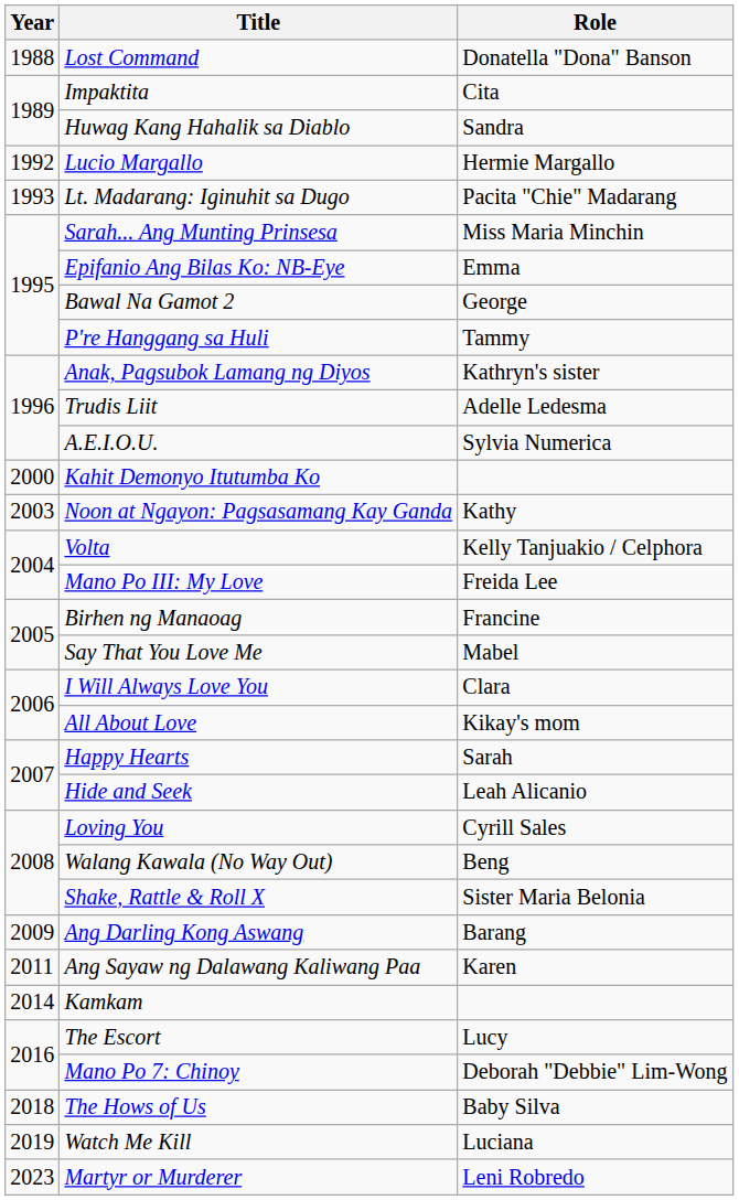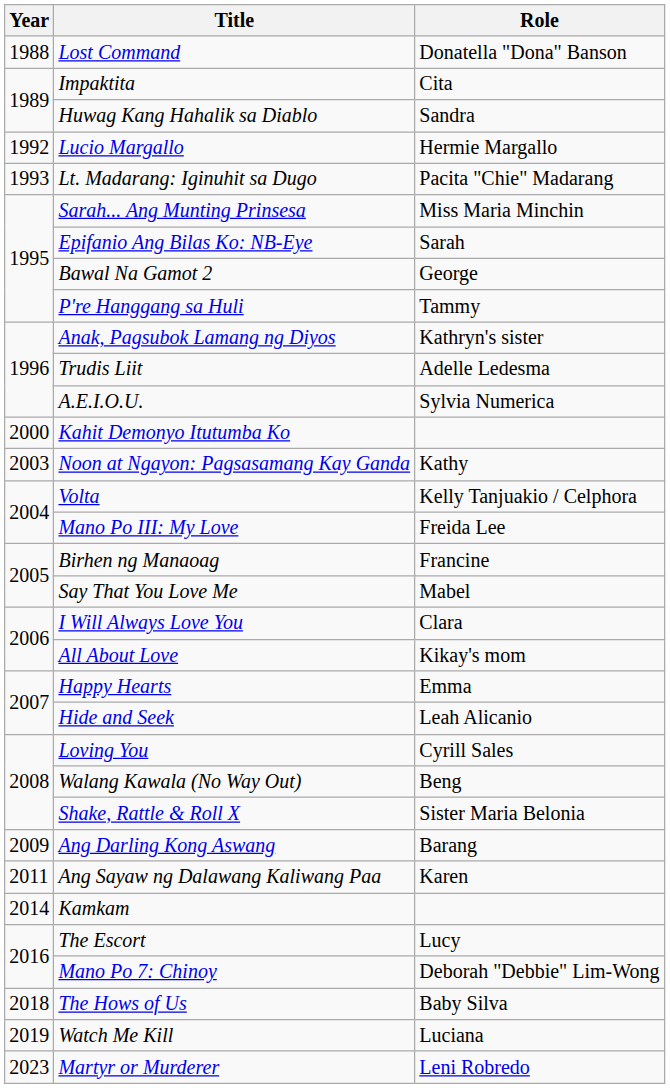Epifanio Ang Bilas Ko: NB-Eye | Role: Emma -> Sarah
Happy Hearts | Role: Sarah -> Emma
